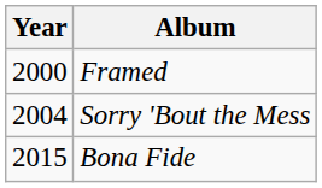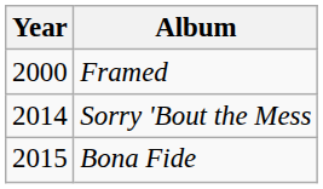Sorry 'Bout the Mess | Year: 2004 -> 2014
